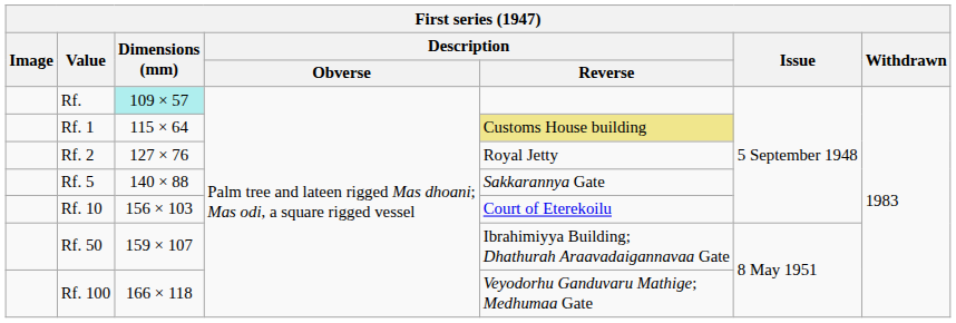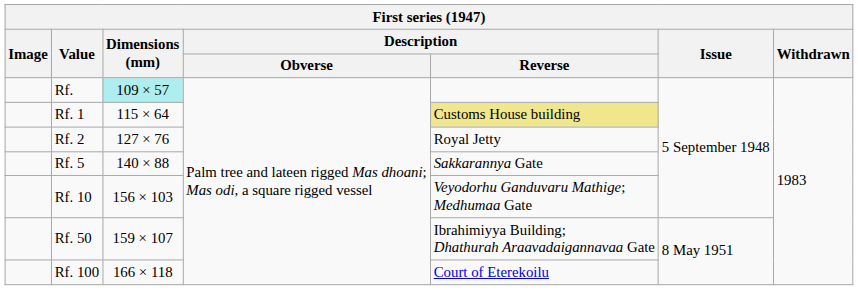Rf. 10 | Description / Reverse: Court of Eterekoilu -> Veyodorhu Ganduvaru Mathige; Medhumaa Gate
Rf. 100 | Description / Reverse: Veyodorhu Ganduvaru Mathige; Medhumaa Gate -> Court of Eterekoilu
